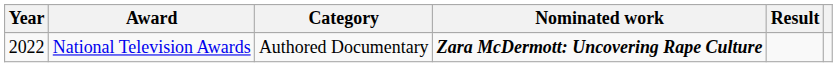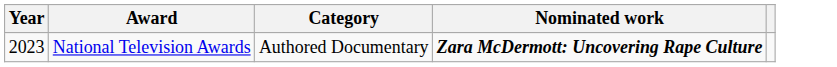- column: Result
National Television Awards | Year: 2022 -> 2023
